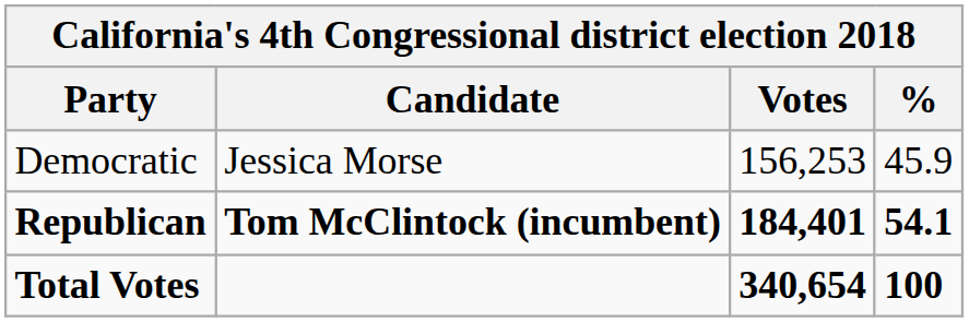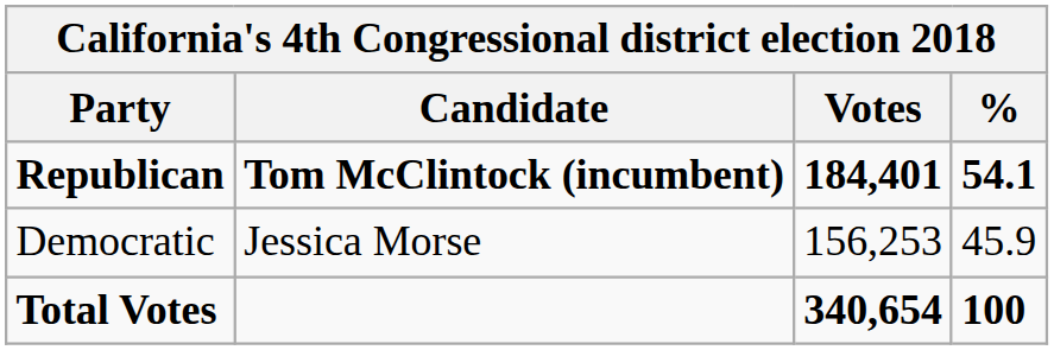rows swapped: Republican <-> Democratic
